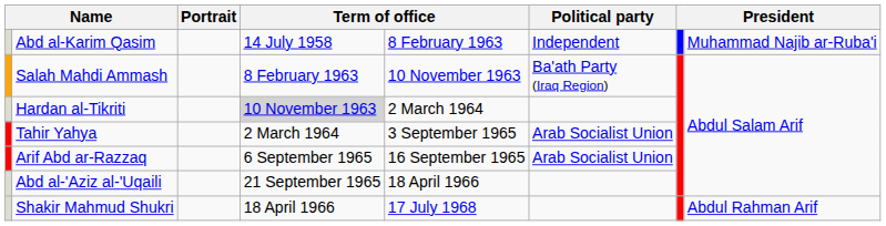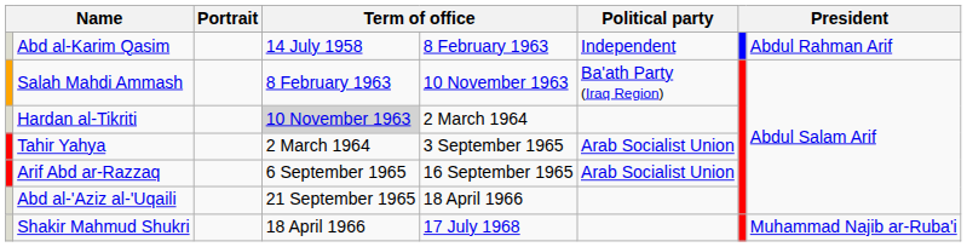Abd al-Karim Qasim | column 8: Muhammad Najib ar-Ruba'i -> Abdul Rahman Arif
Shakir Mahmud Shukri | column 8: Abdul Rahman Arif -> Muhammad Najib ar-Ruba'i
